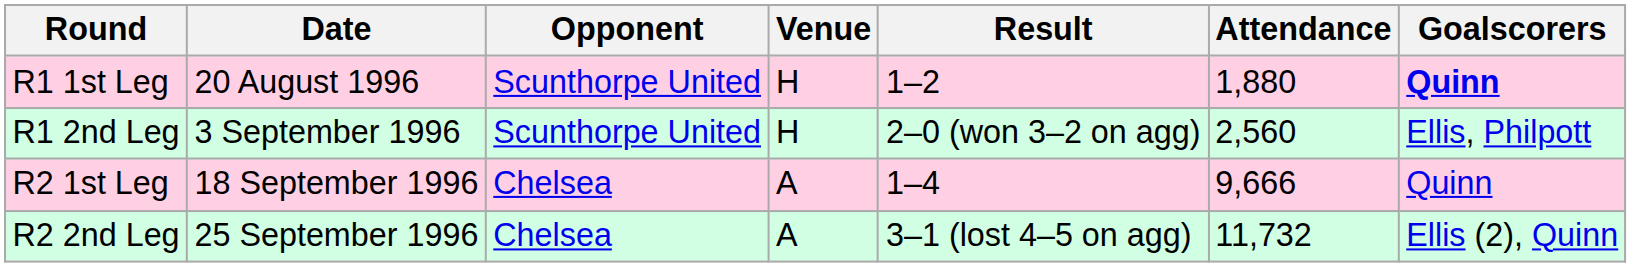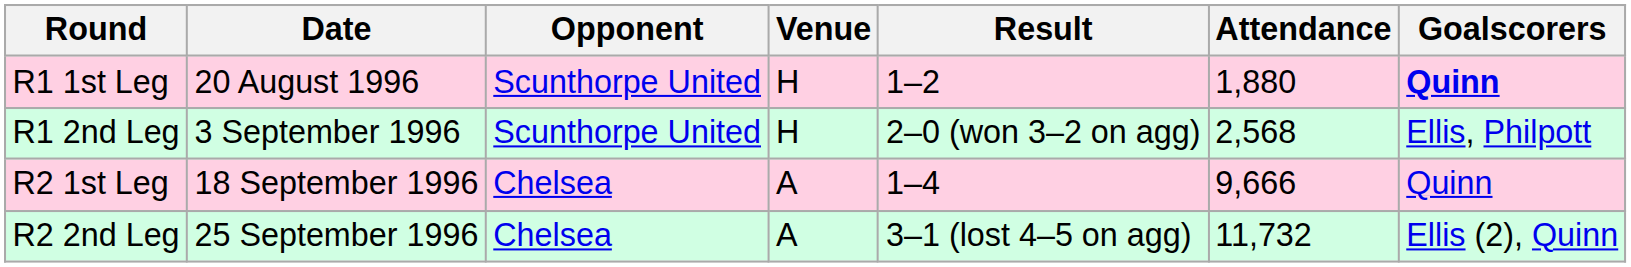R1 2nd Leg | Attendance: 2,560 -> 2,568
